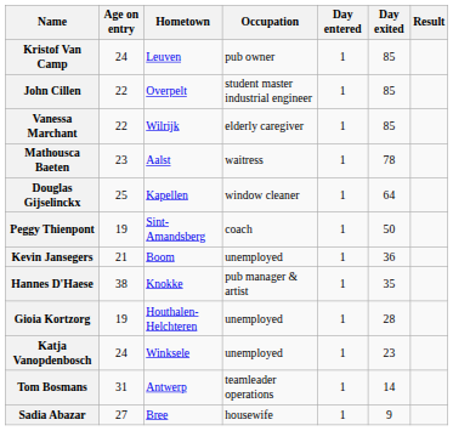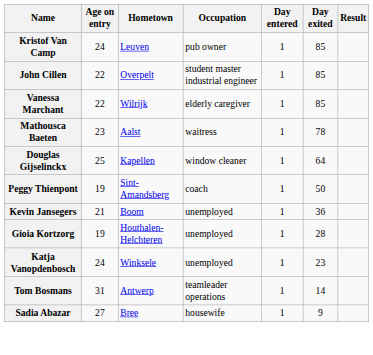- row: Hannes D'Haese | 38 | Knokke | pub manager & artist | 1 | 35
